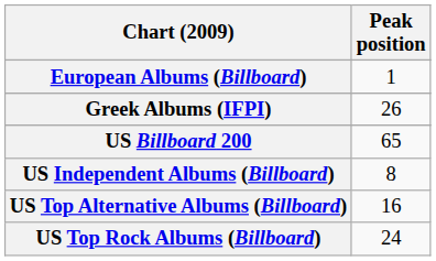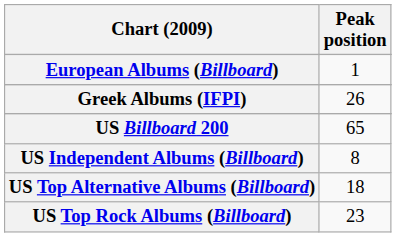US Top Alternative Albums (Billboard) | Peak position: 16 -> 18
US Top Rock Albums (Billboard) | Peak position: 24 -> 23
